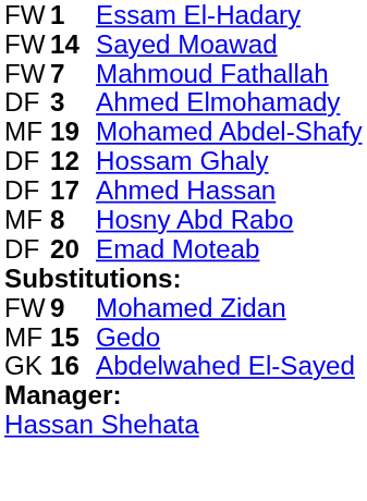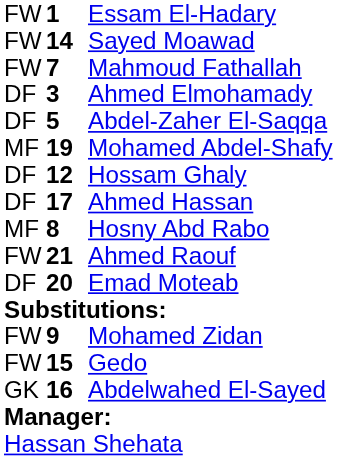+ row: DF | 5 | Abdel-Zaher El-Saqqa
+ row: FW | 21 | Ahmed Raouf
Gedo | column 1: MF -> FW
